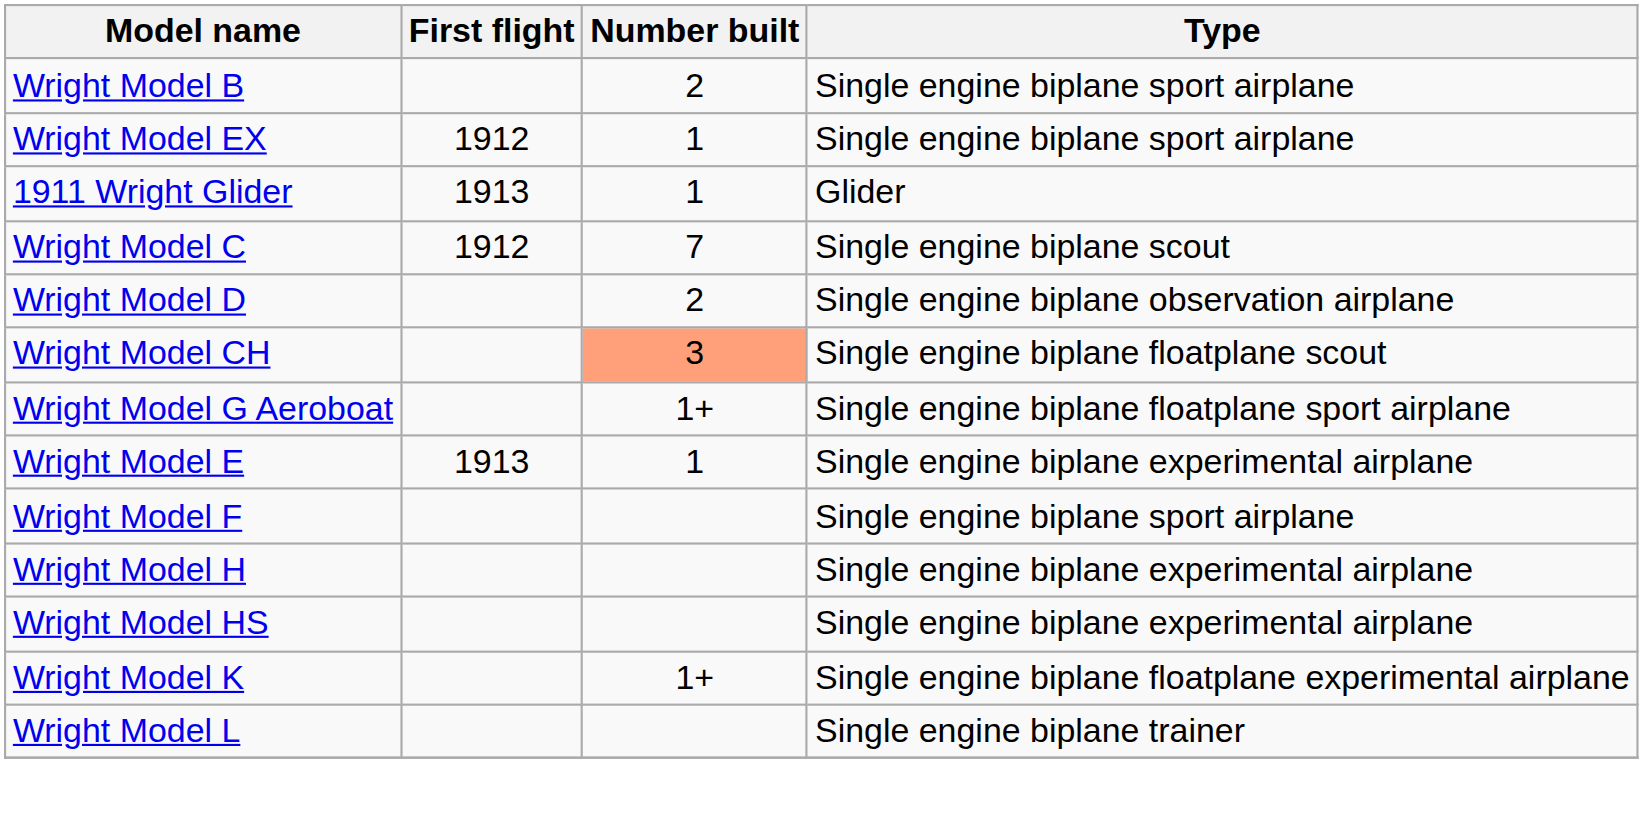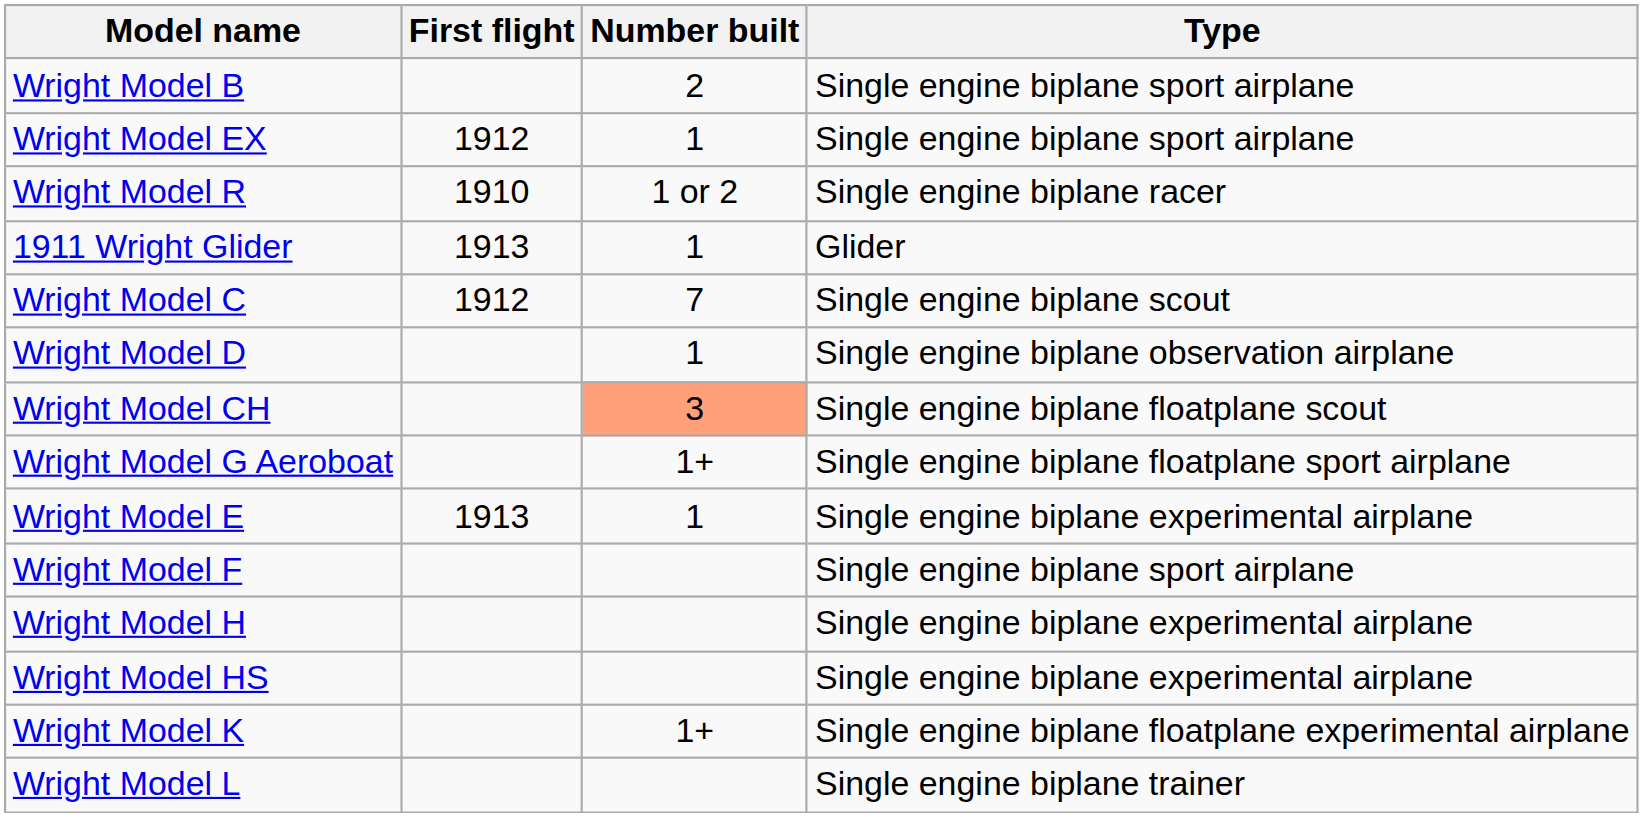+ row: Wright Model R | 1910 | 1 or 2 | Single engine biplane racer
Wright Model D | Number built: 2 -> 1
